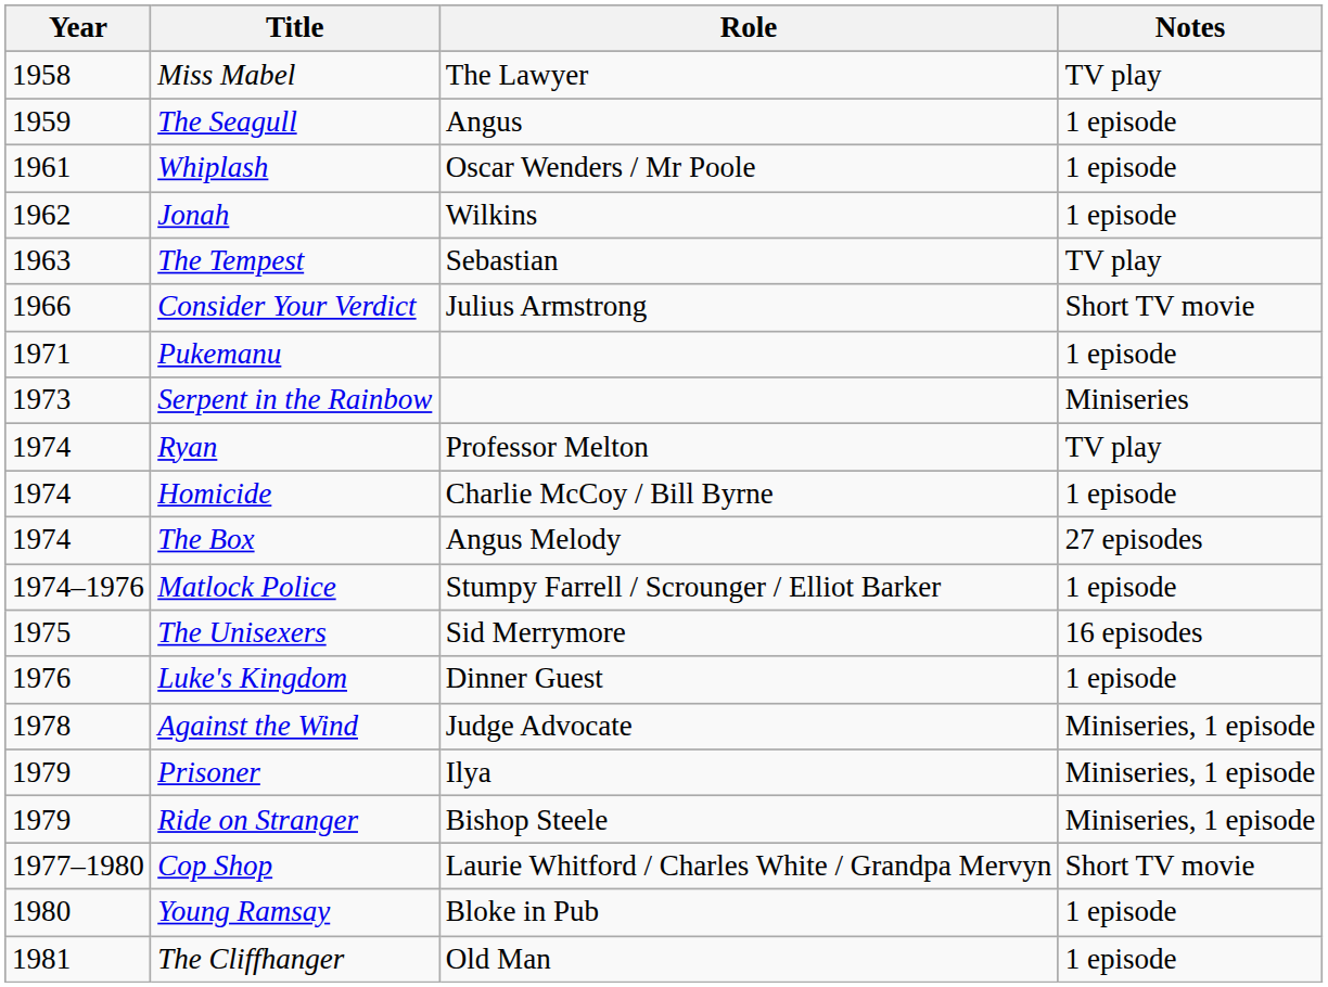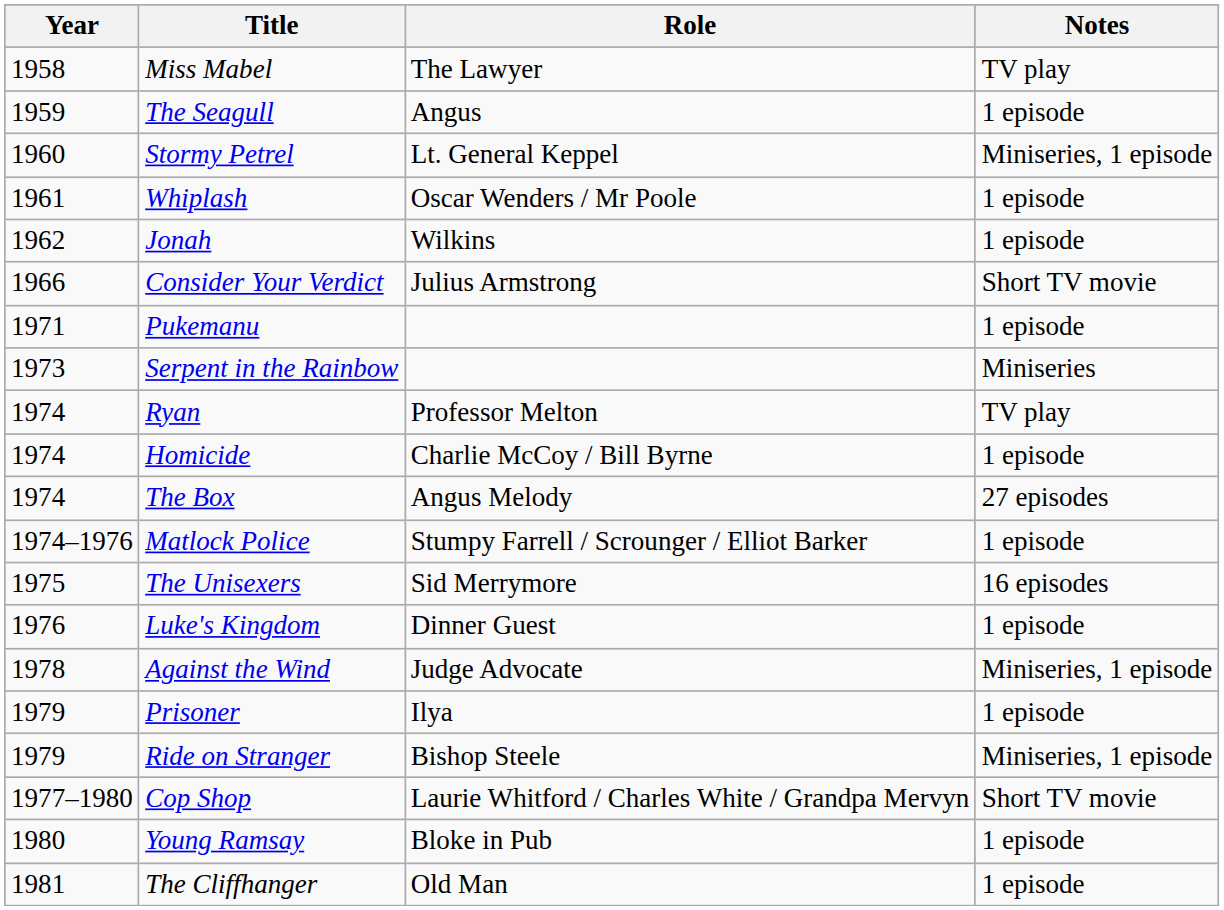+ row: 1960 | Stormy Petrel | Lt. General Keppel | Miniseries, 1 episode
- row: 1963 | The Tempest | Sebastian | TV play
Prisoner | Notes: Miniseries, 1 episode -> 1 episode
